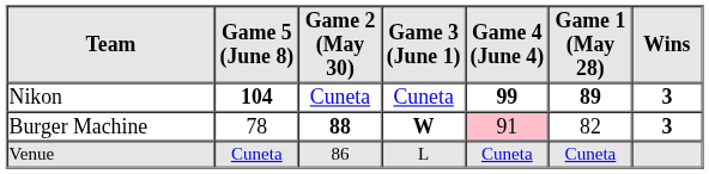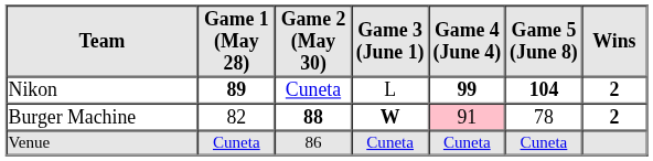columns swapped: Game 1 (May 28) <-> Game 5 (June 8)
Nikon | Game 3 (June 1): Cuneta -> L
Nikon | Wins: 3 -> 2
Burger Machine | Wins: 3 -> 2
Venue | Game 3 (June 1): L -> Cuneta
